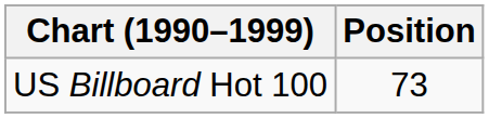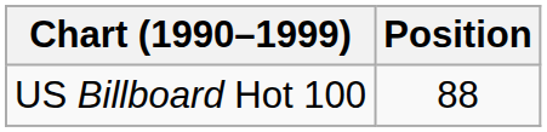US Billboard Hot 100 | Position: 73 -> 88
